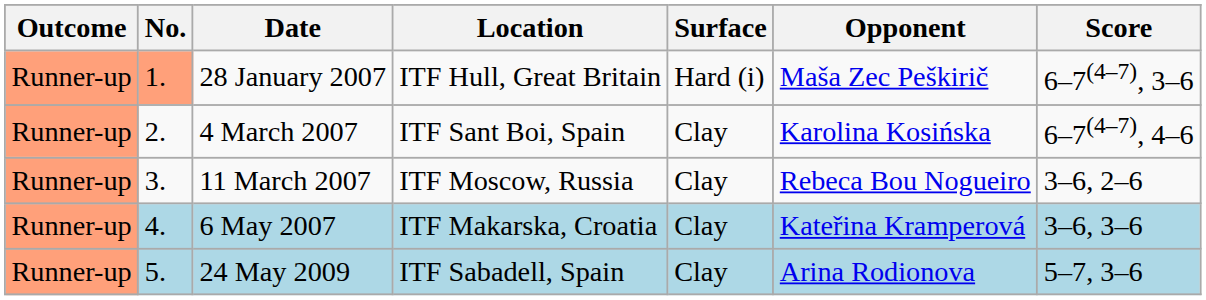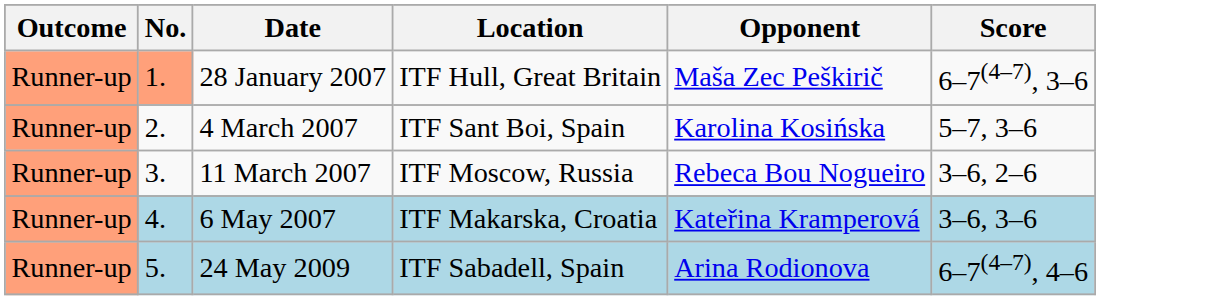- column: Surface | Hard (i) | Clay | Clay | Clay | Clay
4 March 2007 | Score: 6–7(4–7), 4–6 -> 5–7, 3–6
24 May 2009 | Score: 5–7, 3–6 -> 6–7(4–7), 4–6
